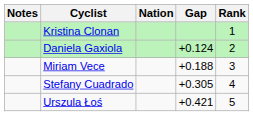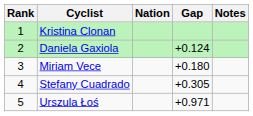columns swapped: Rank <-> Notes
Miriam Vece | Gap: +0.188 -> +0.180
Urszula Łoś | Gap: +0.421 -> +0.971
